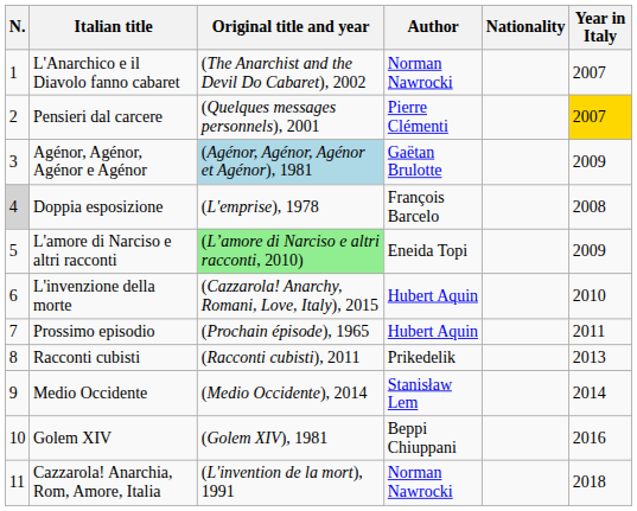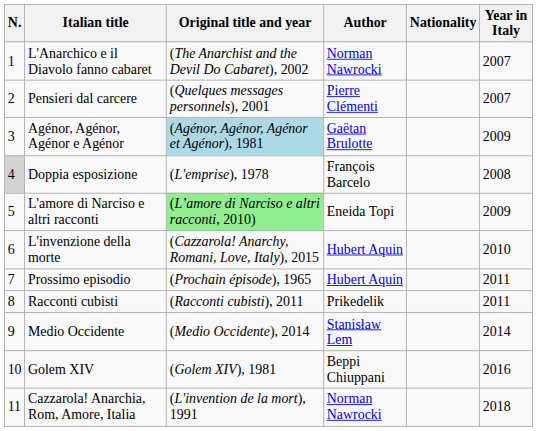Pensieri dal carcere | Year in Italy: gold background -> no background
Racconti cubisti | Year in Italy: 2013 -> 2011
